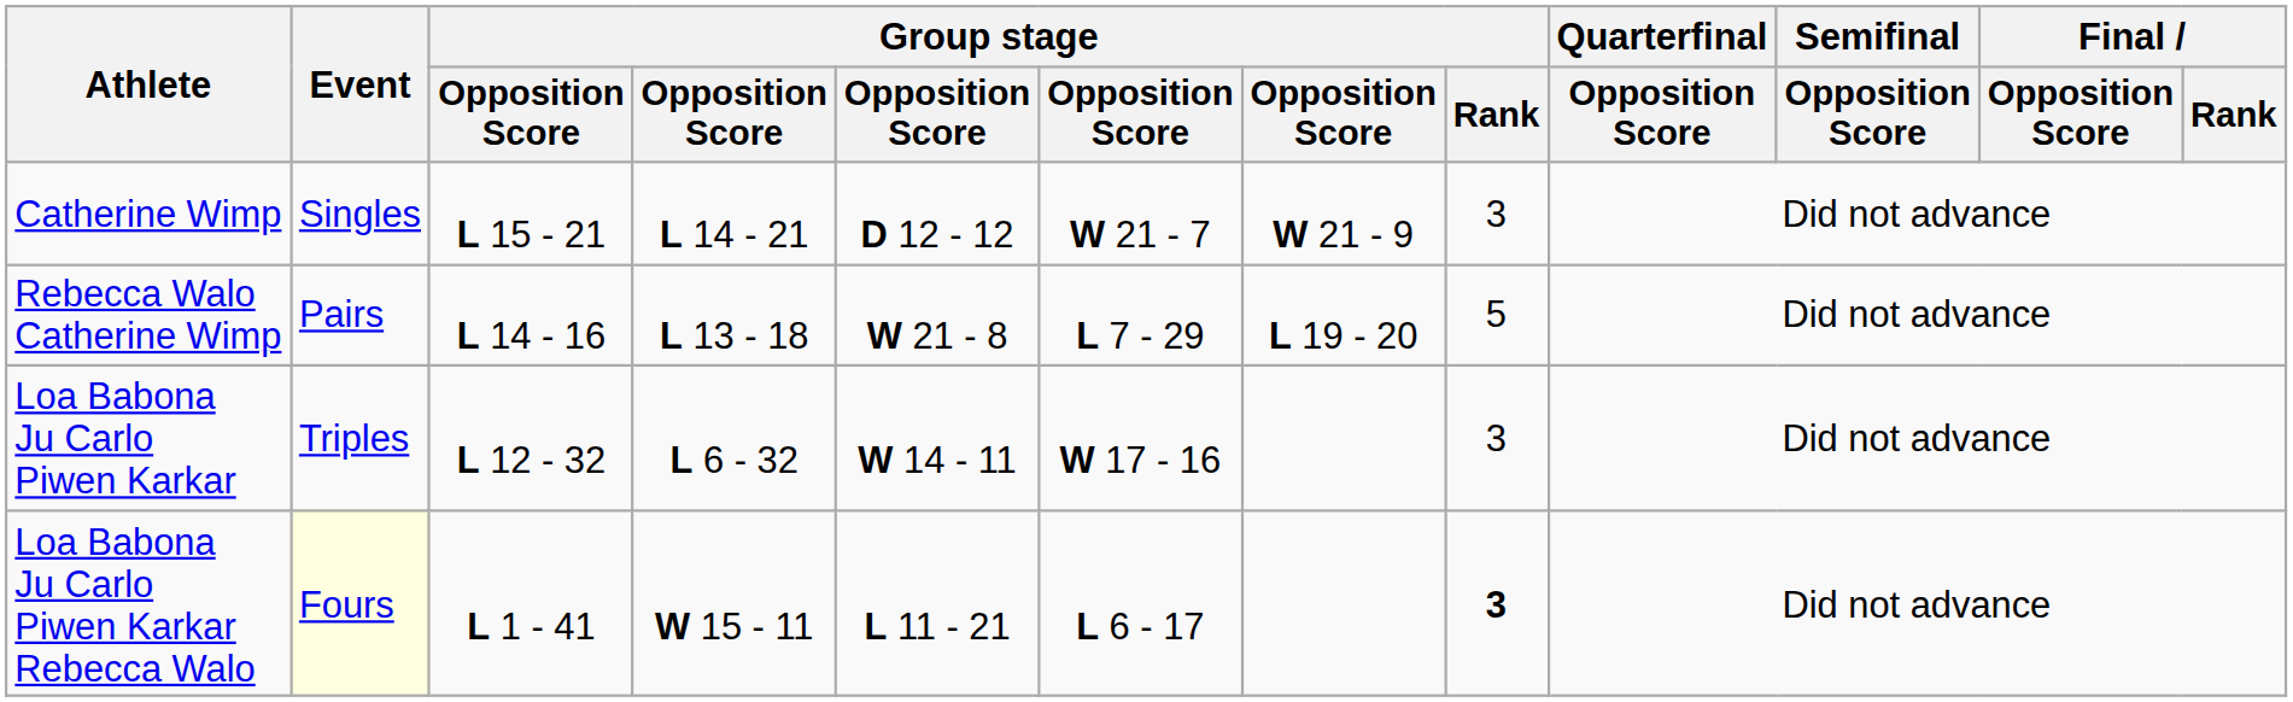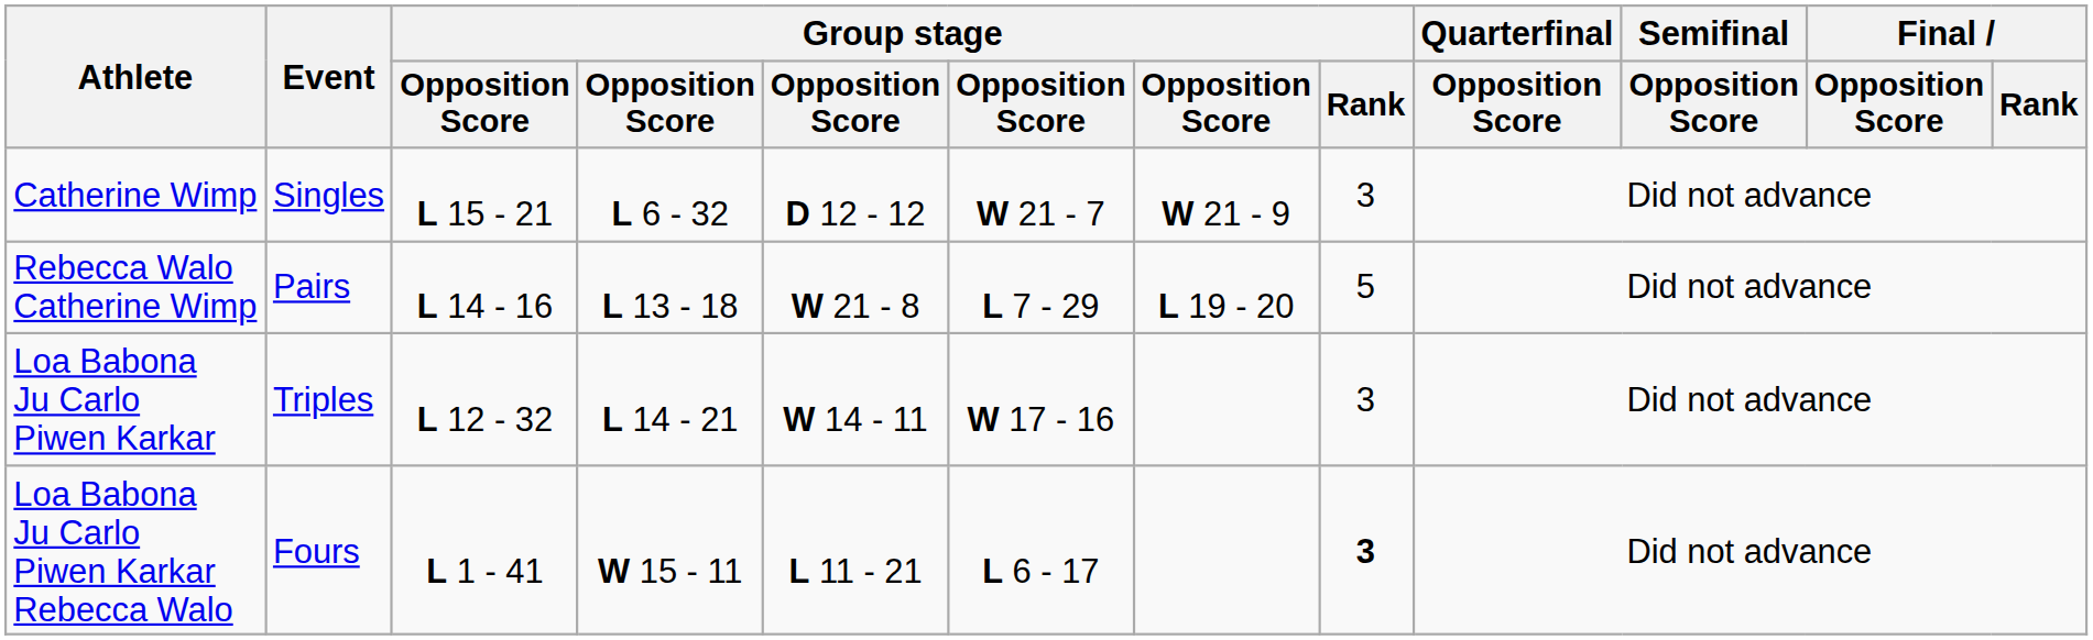Catherine Wimp | column 4: L 14 - 21 -> L 6 - 32
Loa Babona Ju Carlo Piwen Karkar | column 4: L 6 - 32 -> L 14 - 21
Loa Babona Ju Carlo Piwen Karkar Rebecca Walo | Event: lightyellow background -> no background
